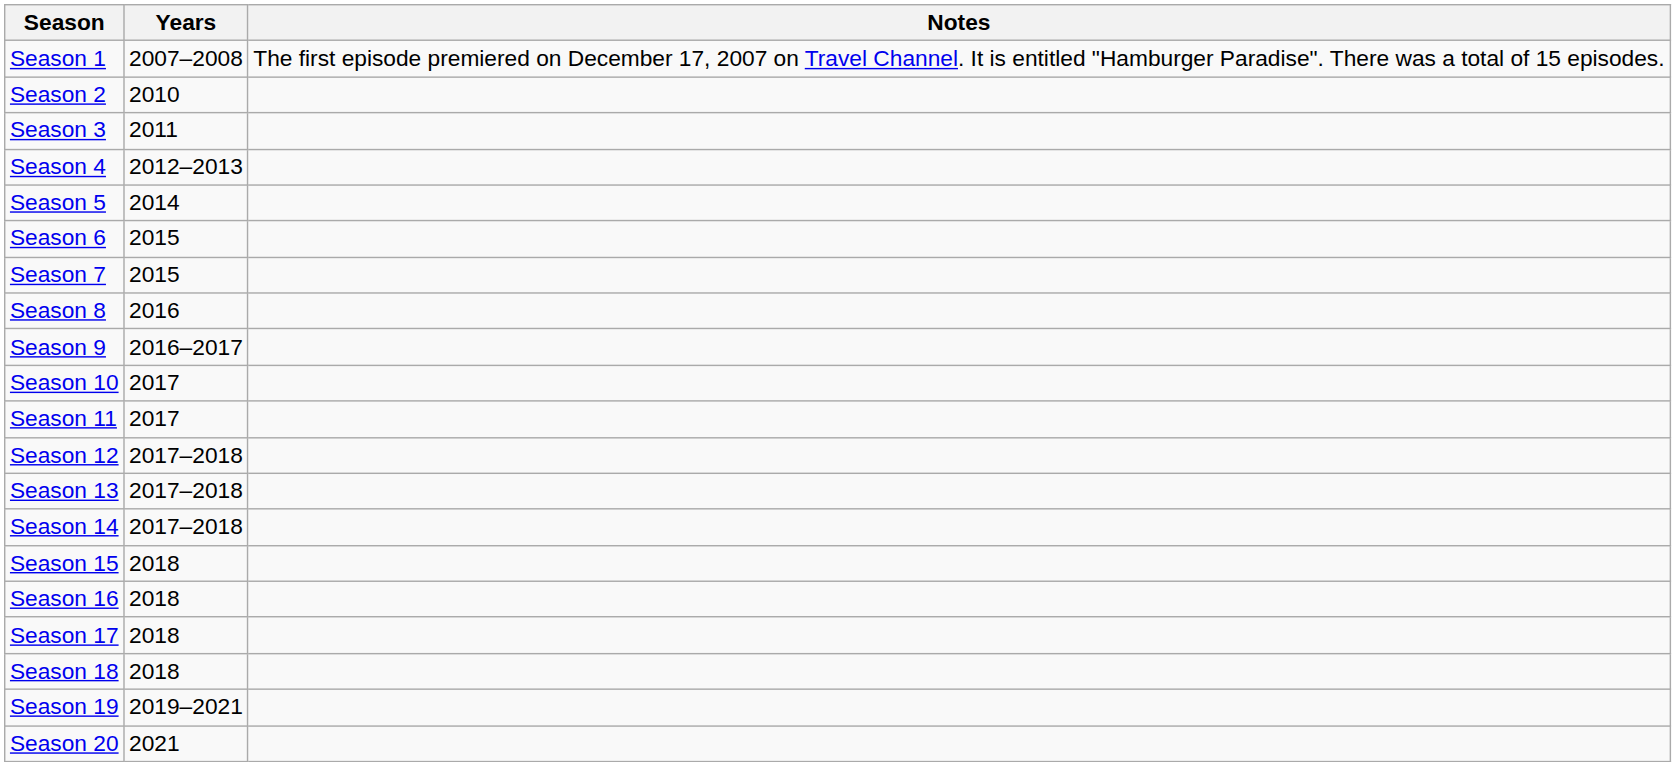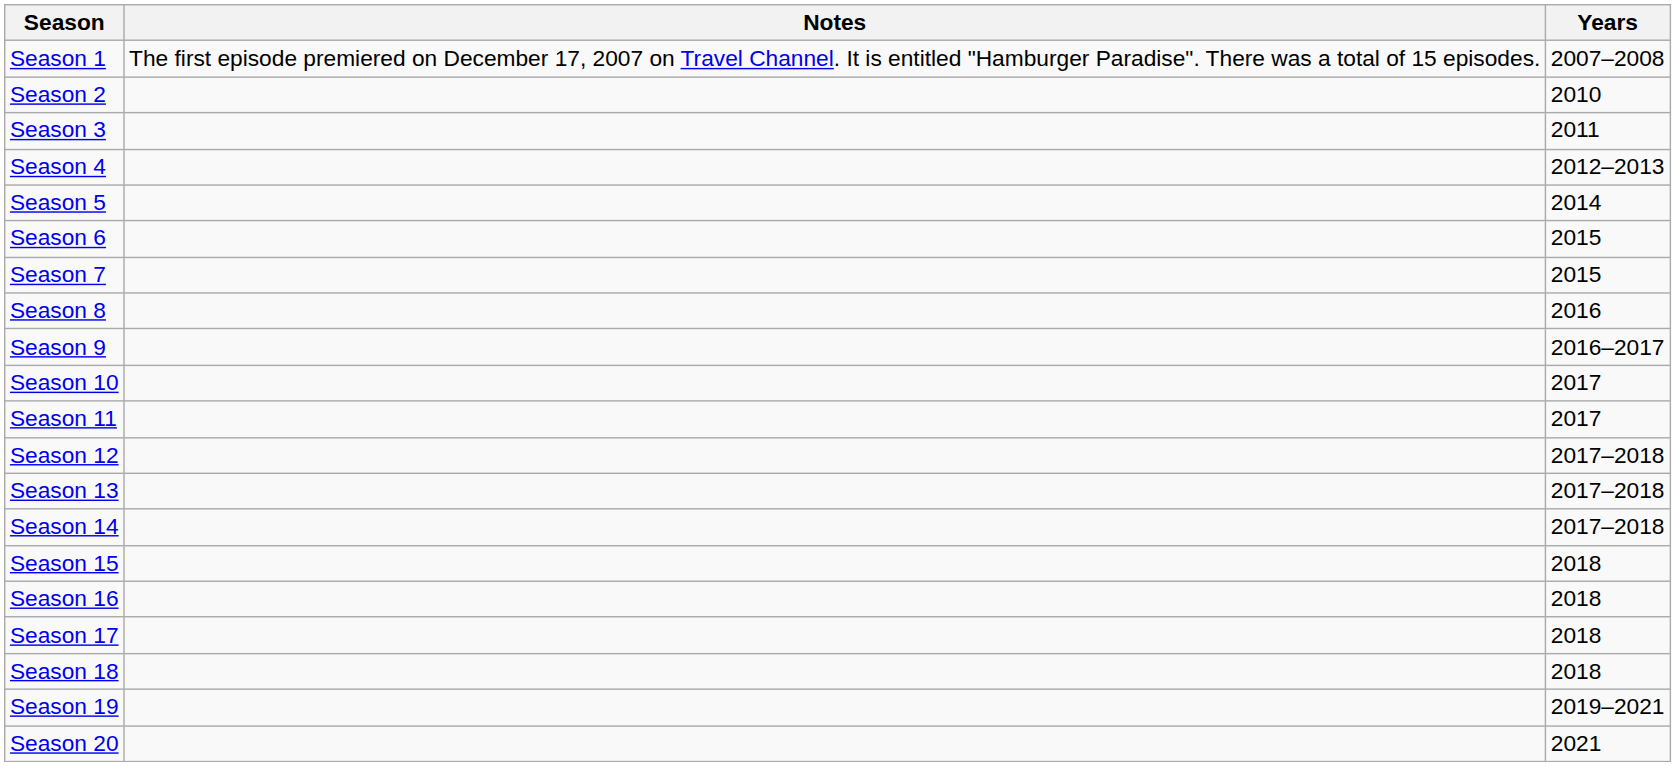columns swapped: Years <-> Notes
